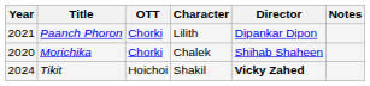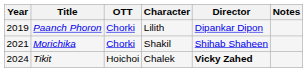Paanch Phoron | Year: 2021 -> 2019
Morichika | Year: 2020 -> 2021
Morichika | Character: Chalek -> Shakil
Tikit | Character: Shakil -> Chalek
